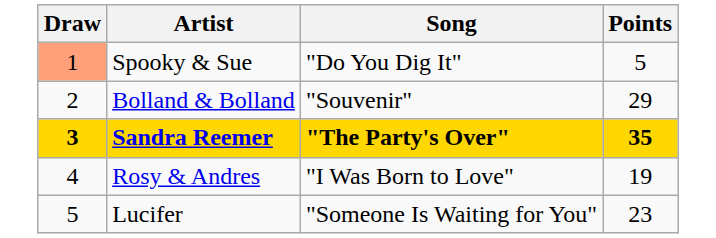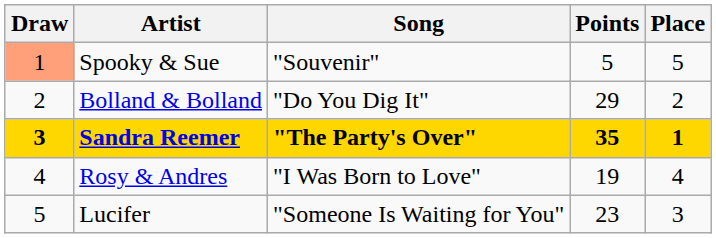+ column: Place | 5 | 2 | 1 | 4 | 3
Spooky & Sue | Song: "Do You Dig It" -> "Souvenir"
Bolland & Bolland | Song: "Souvenir" -> "Do You Dig It"
